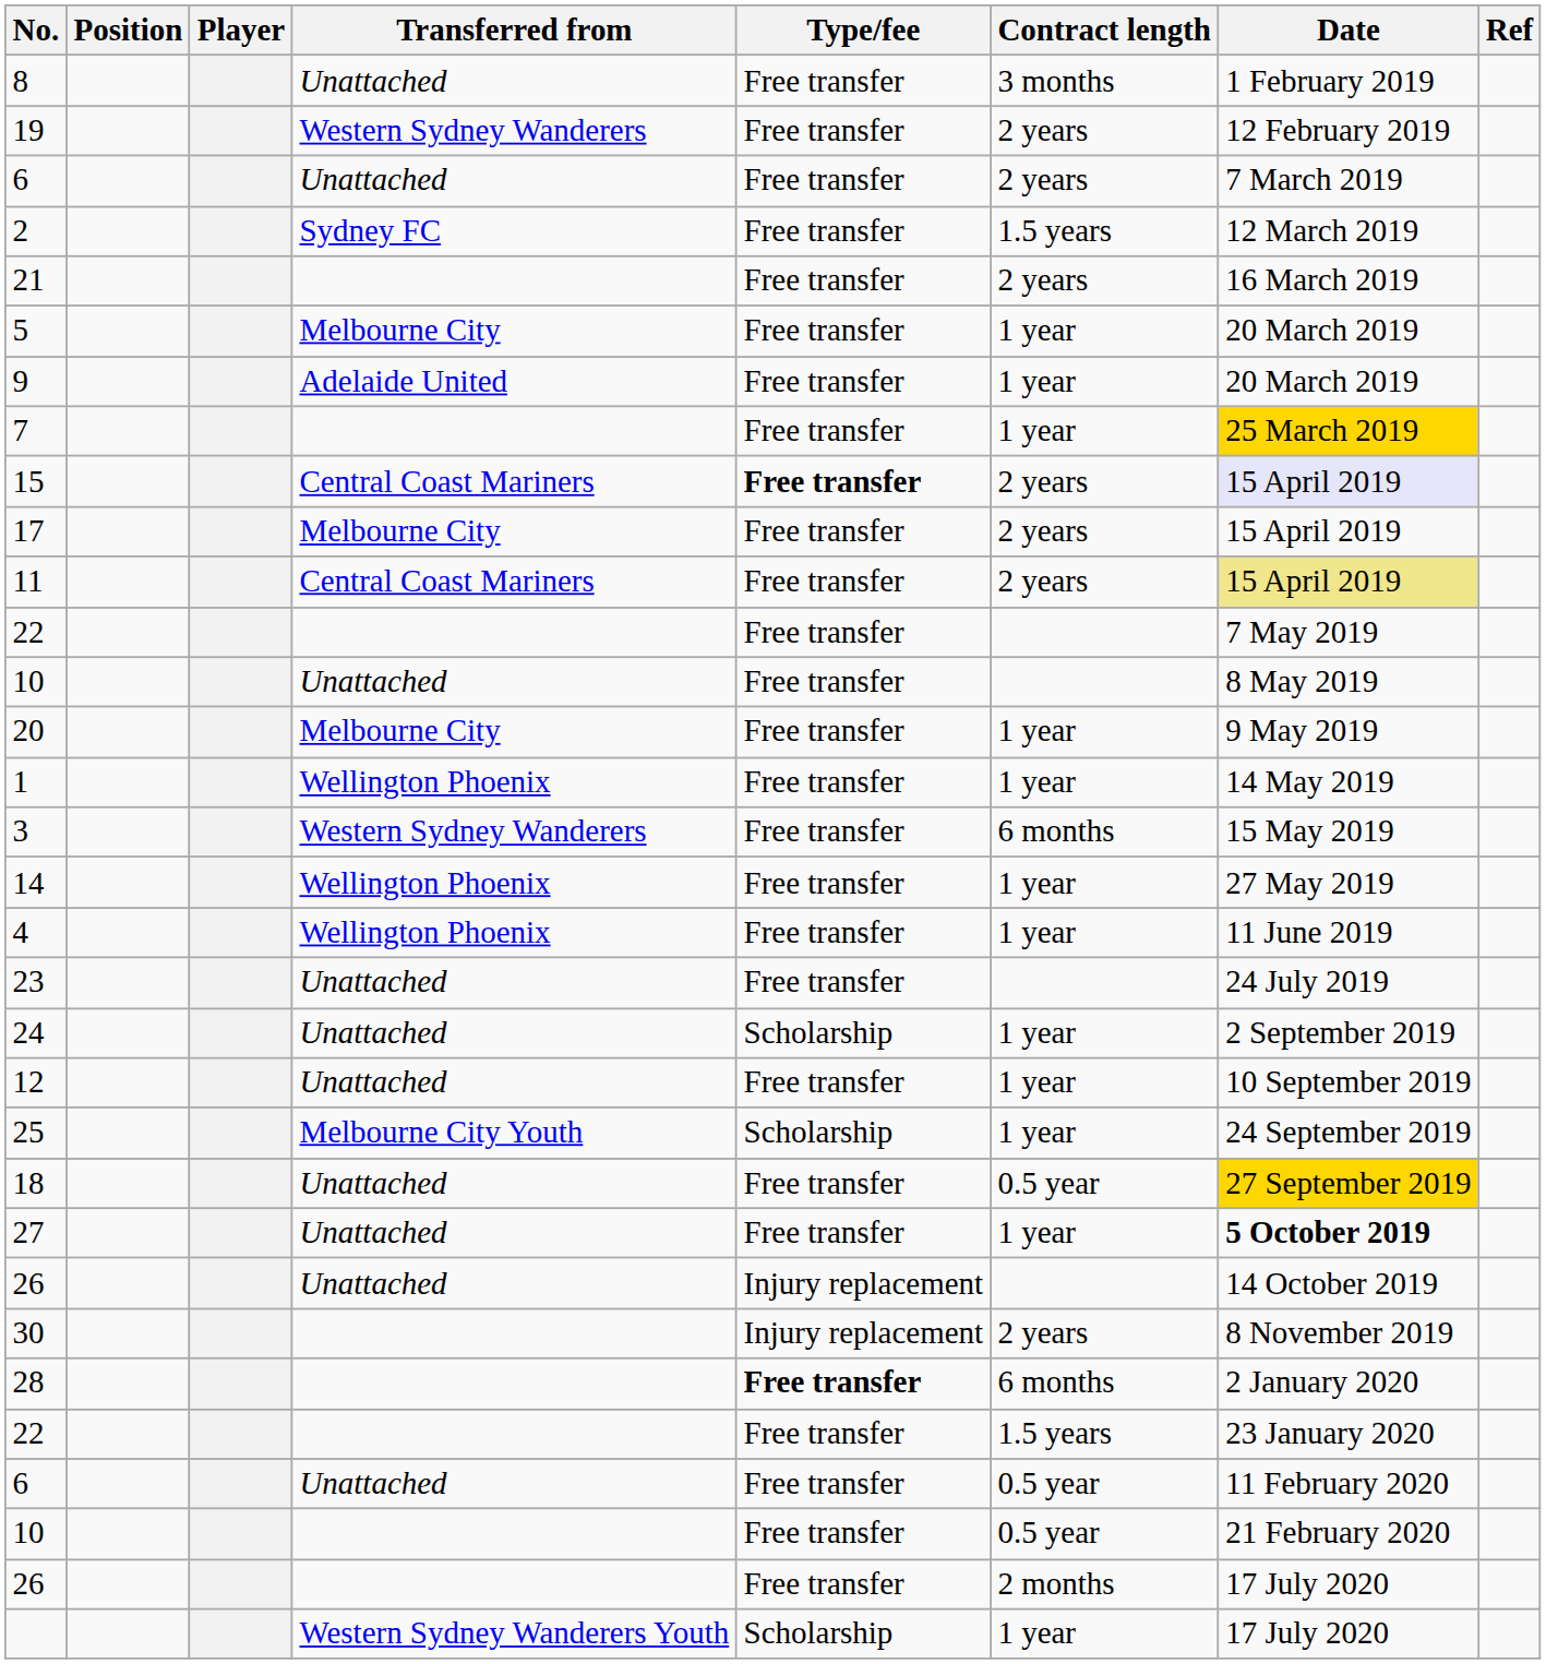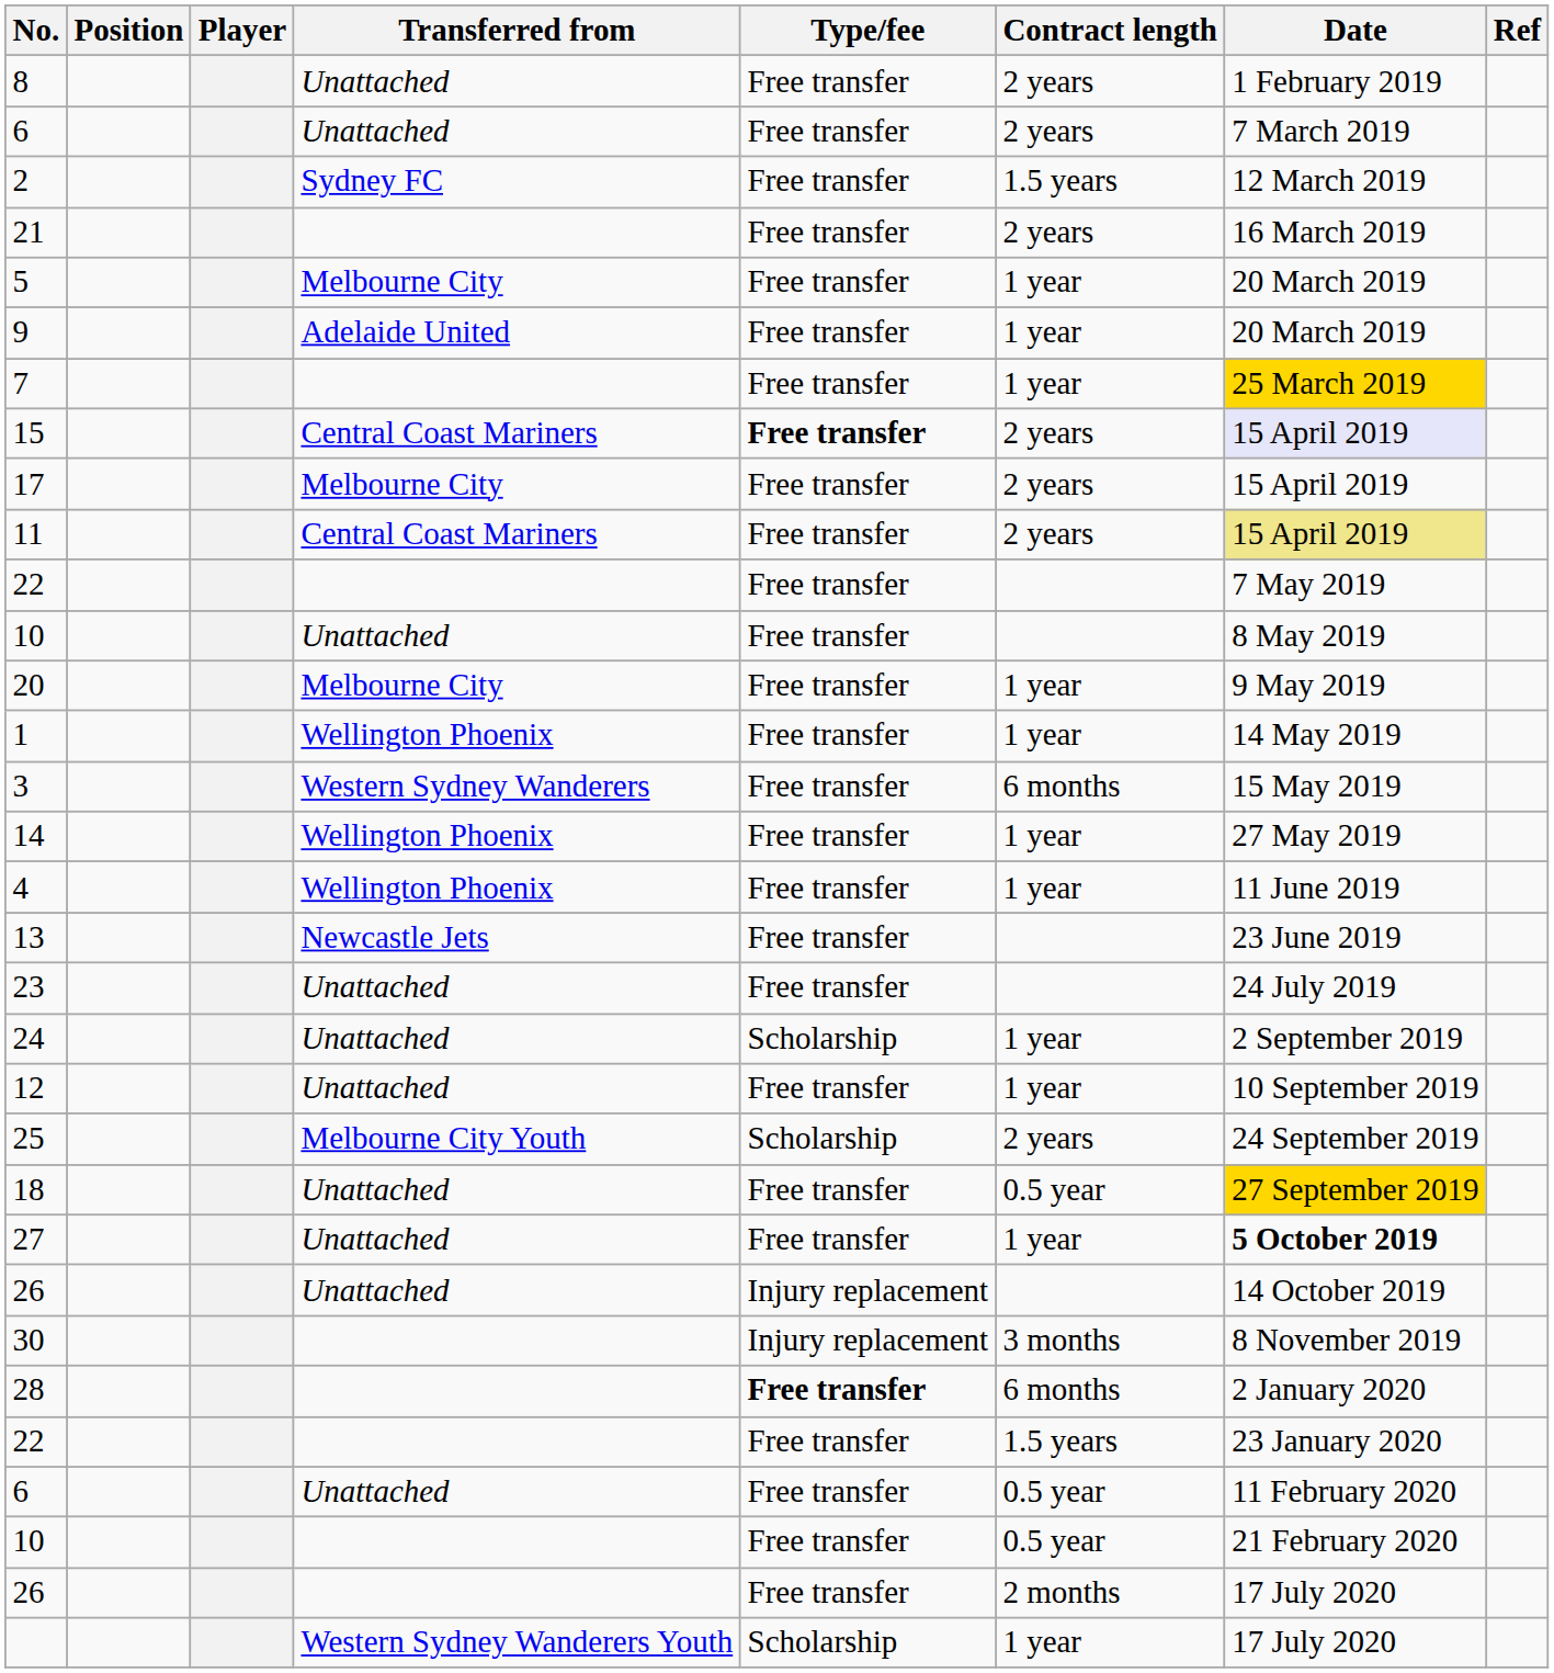8 | Contract length: 3 months -> 2 years
- row: 19 | Western Sydney Wanderers | Free transfer | 2 years | 12 February 2019
+ row: 13 | Newcastle Jets | Free transfer | 23 June 2019
25 | Contract length: 1 year -> 2 years
30 | Contract length: 2 years -> 3 months
